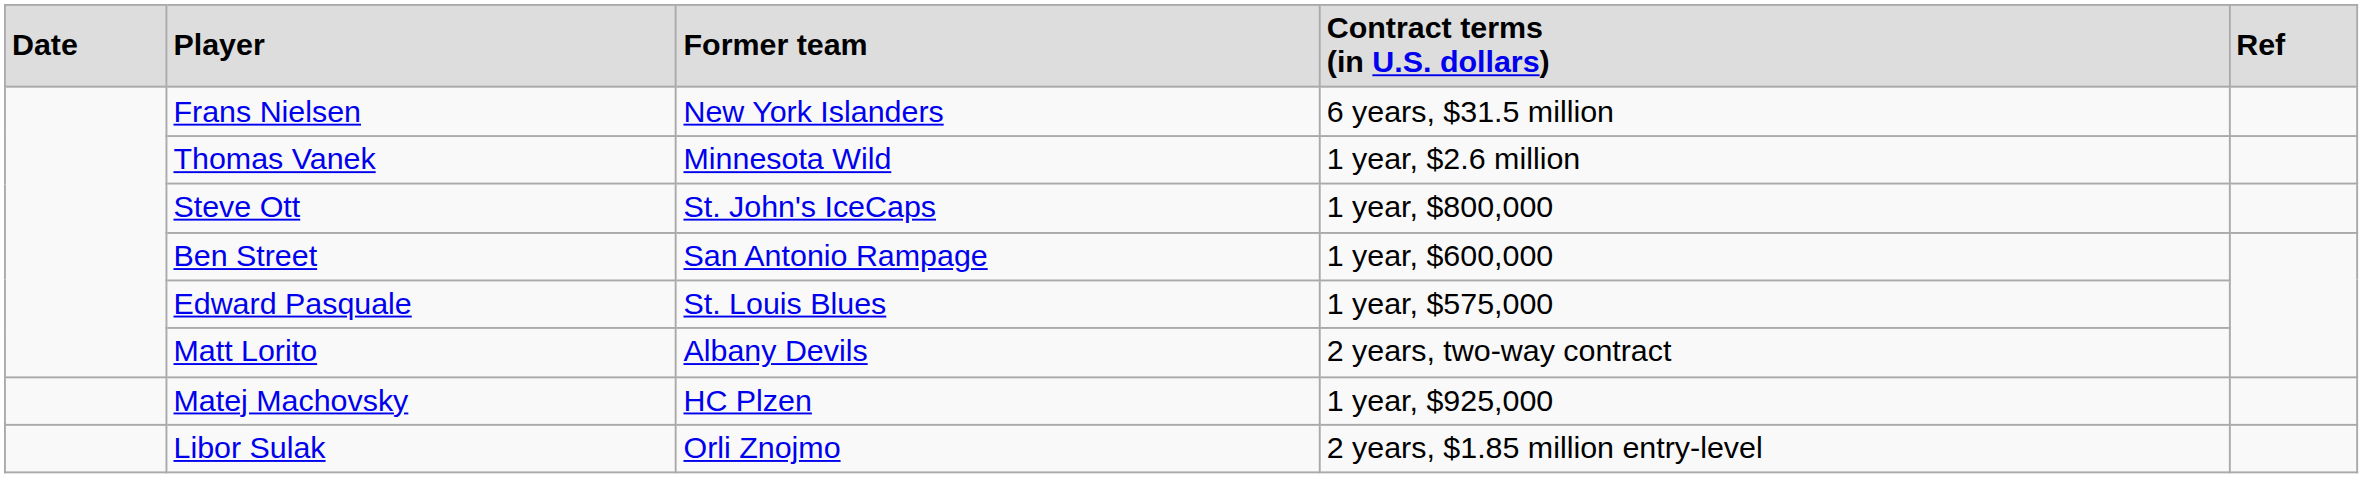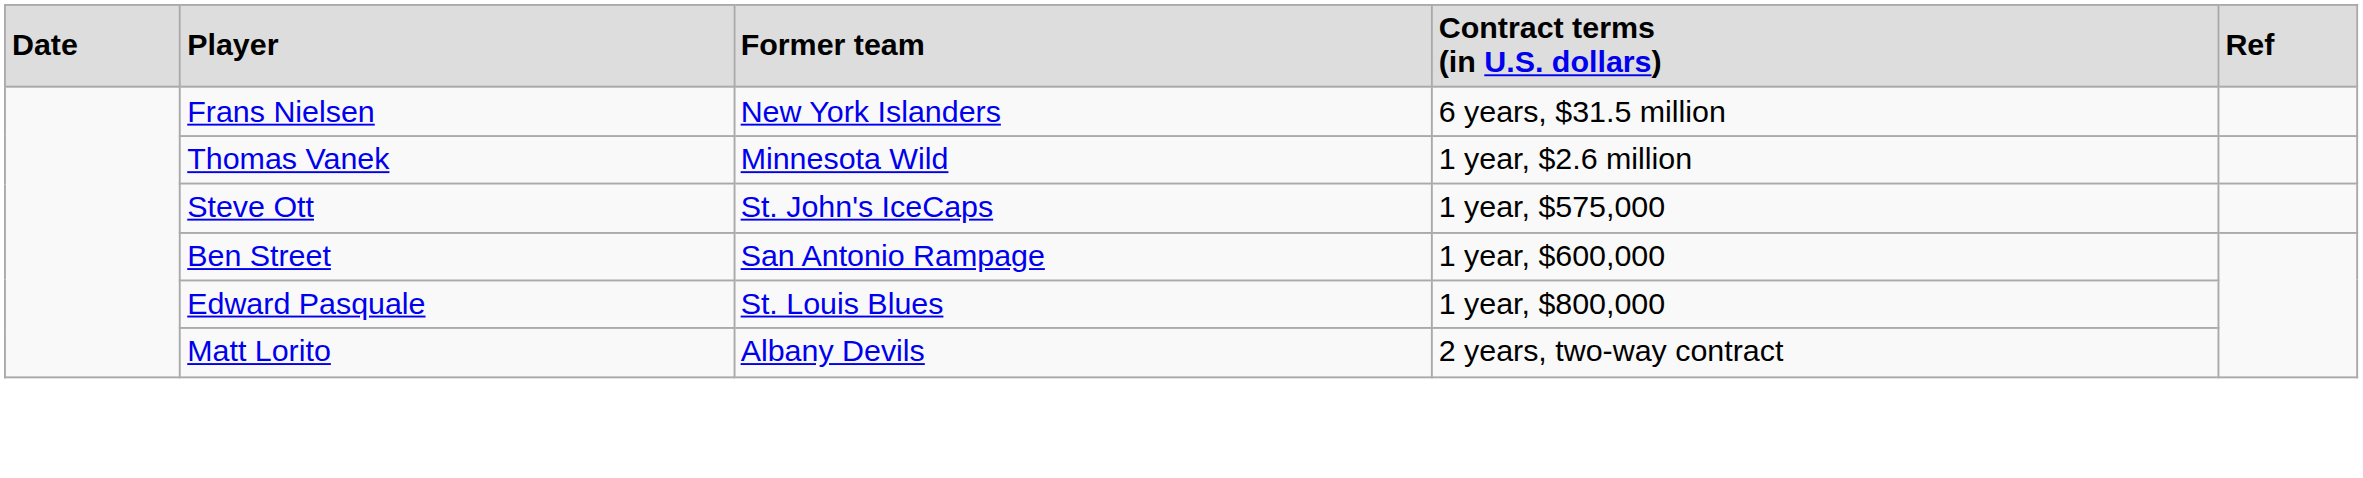Steve Ott | column 4: 1 year, $800,000 -> 1 year, $575,000
Edward Pasquale | column 4: 1 year, $575,000 -> 1 year, $800,000
- row: Matej Machovsky | HC Plzen | 1 year, $925,000
- row: Libor Sulak | Orli Znojmo | 2 years, $1.85 million entry-level
